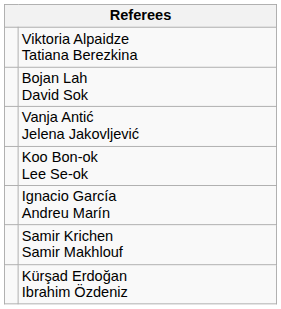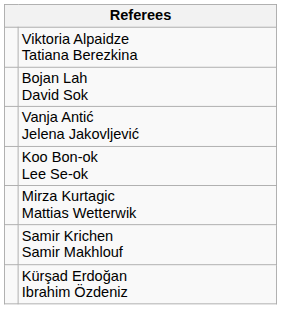- row: Ignacio García Andreu Marín
+ row: Mirza Kurtagic Mattias Wetterwik
